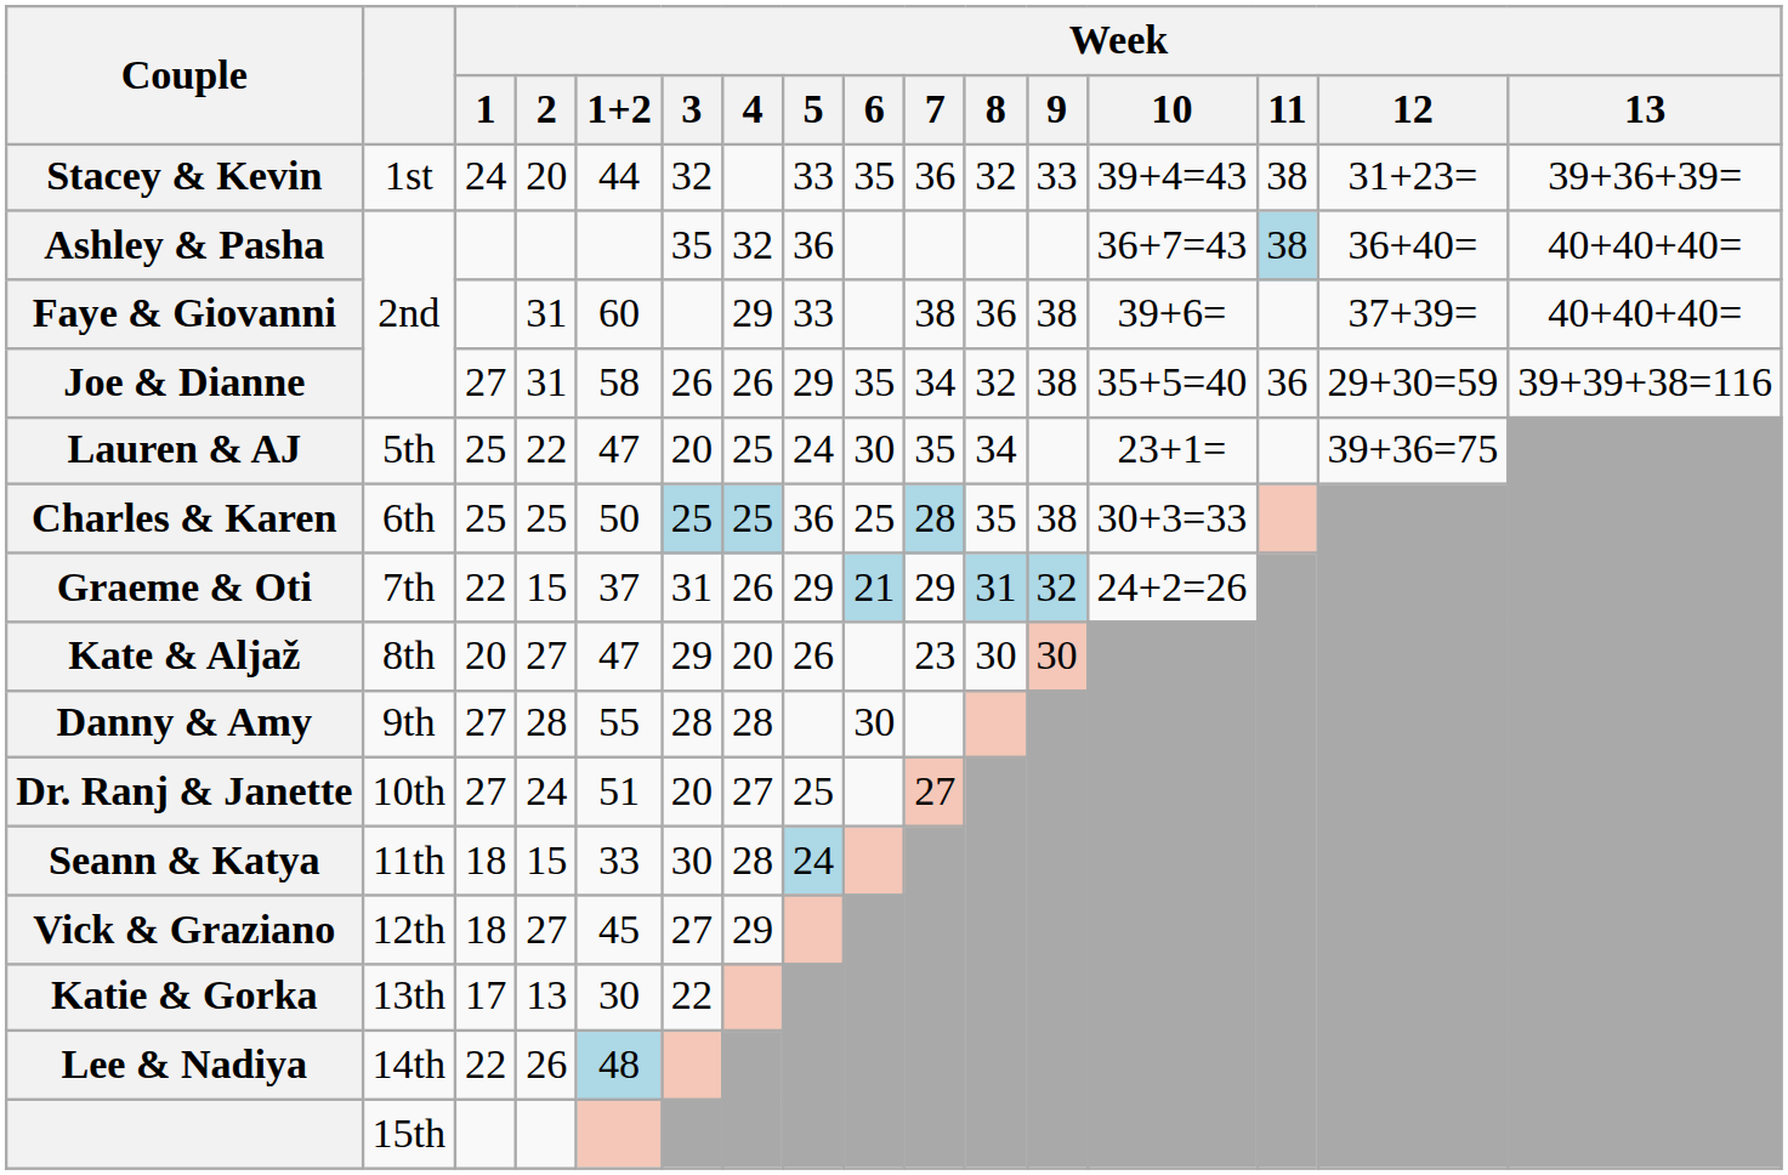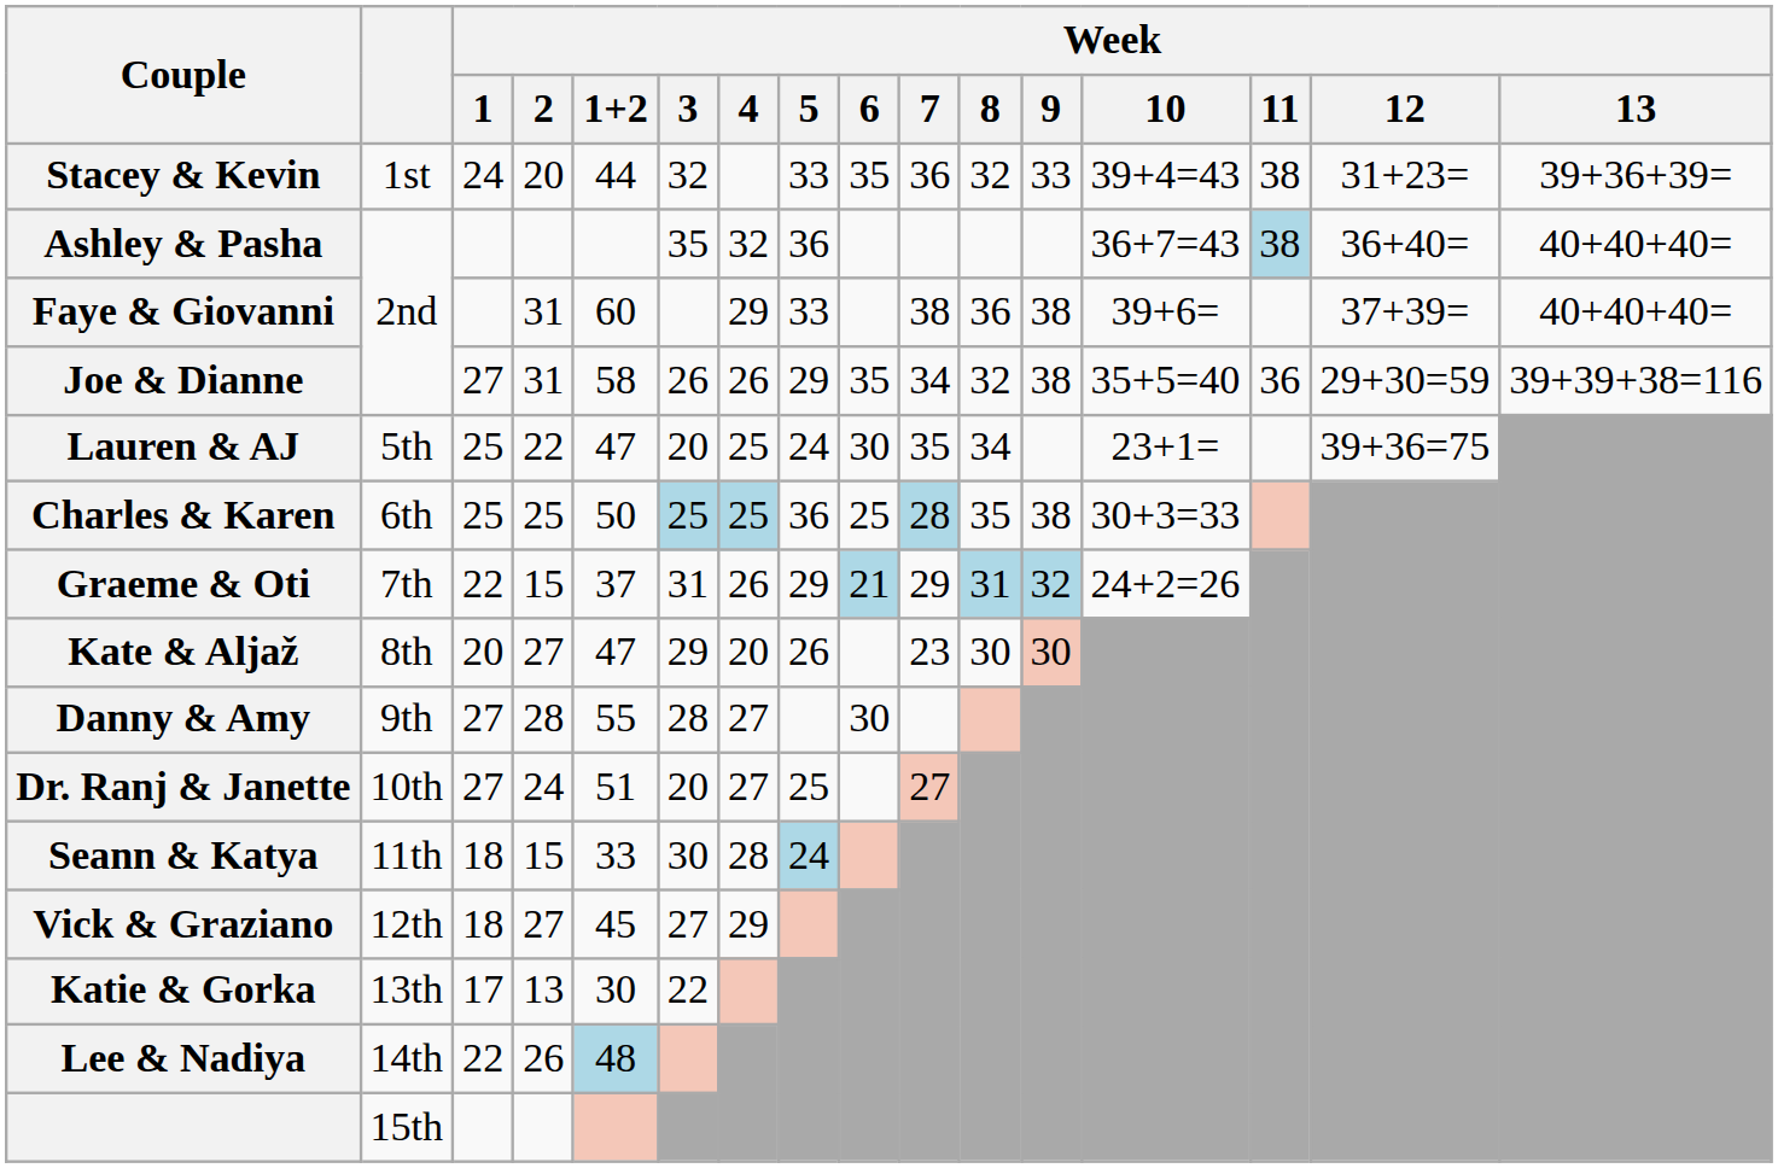Danny & Amy | Week / 4: 28 -> 27
